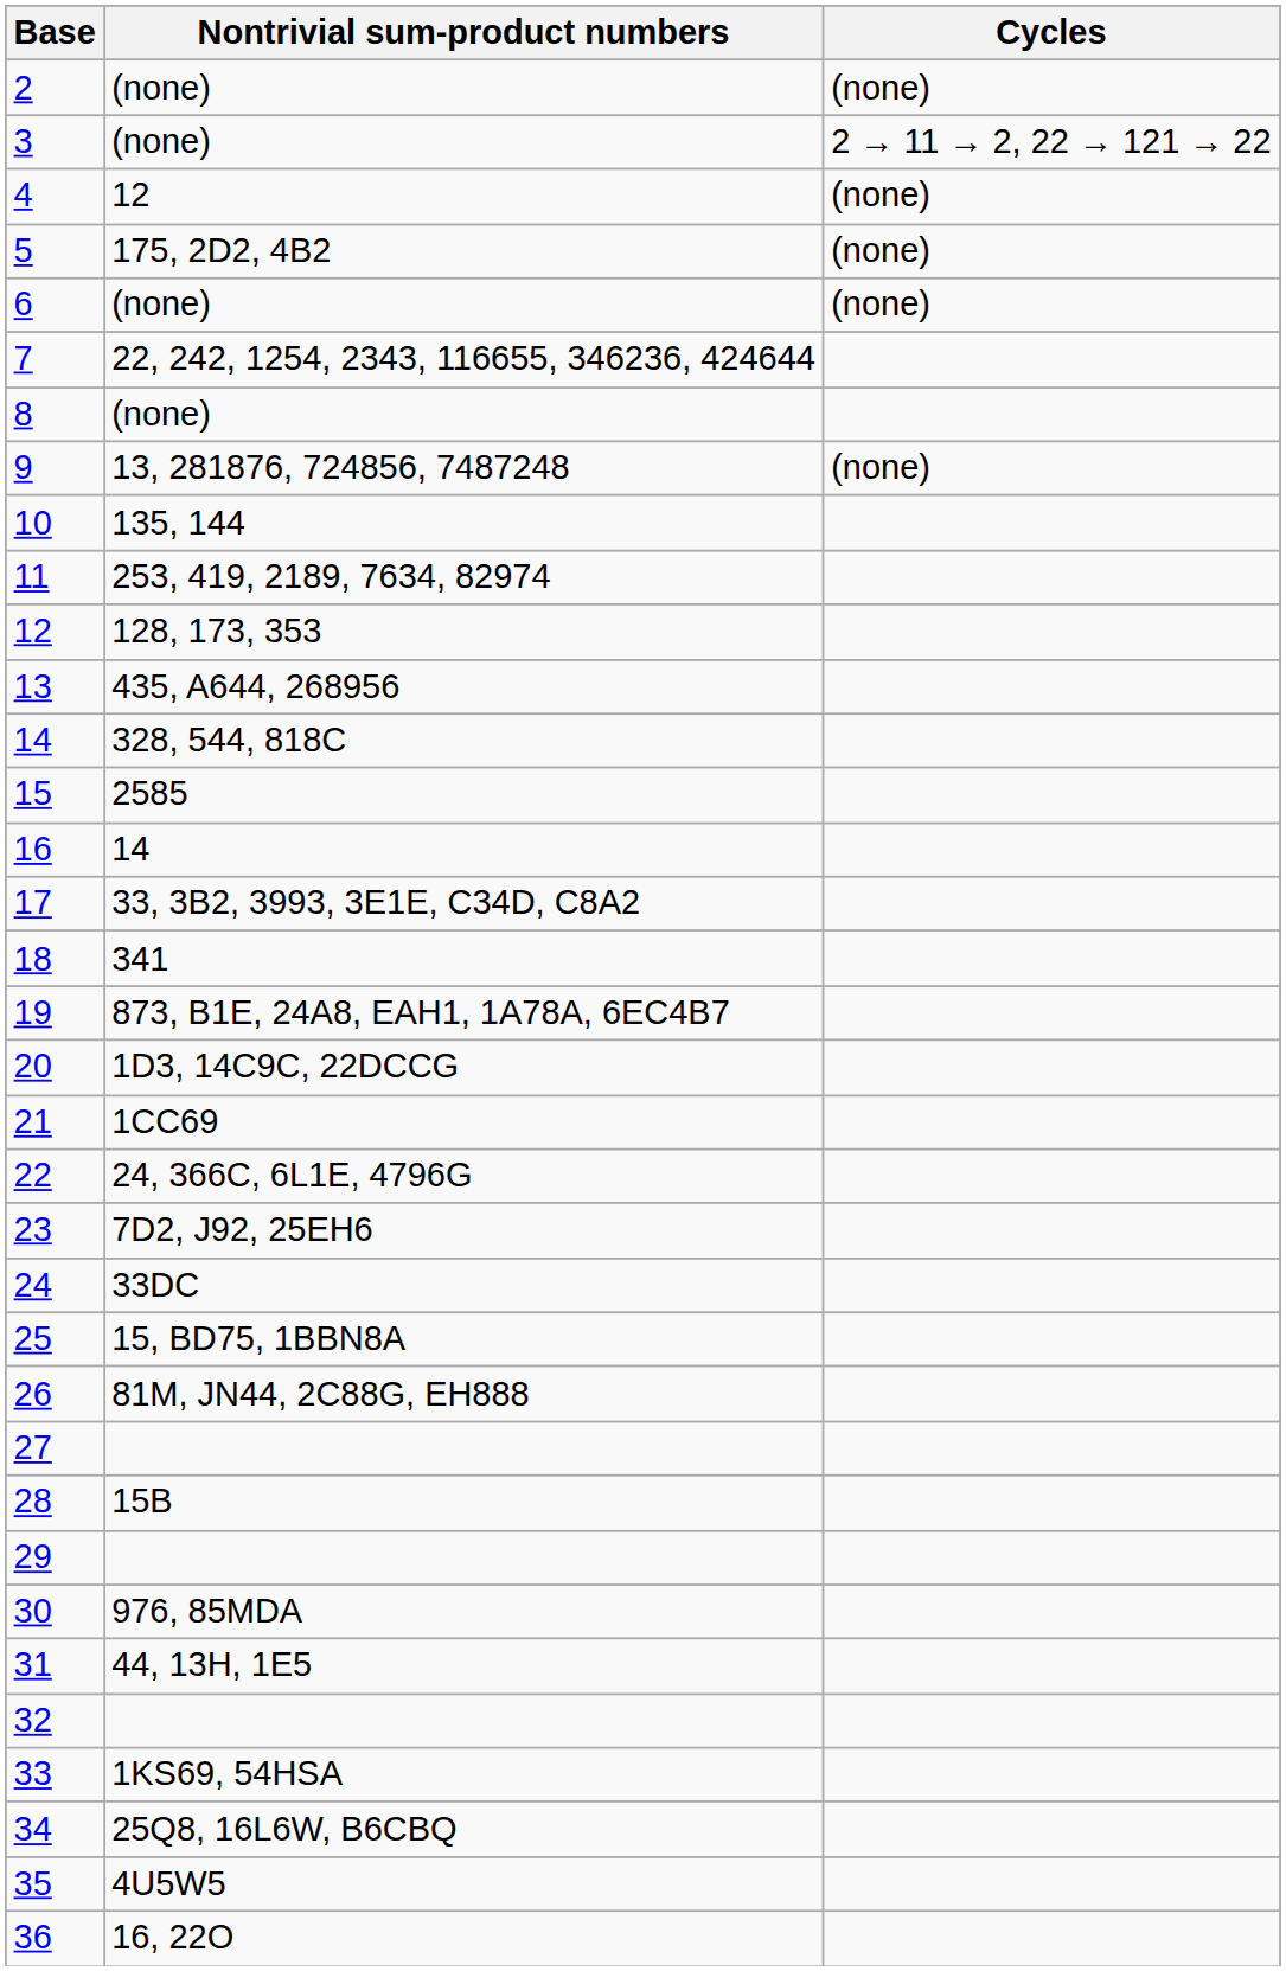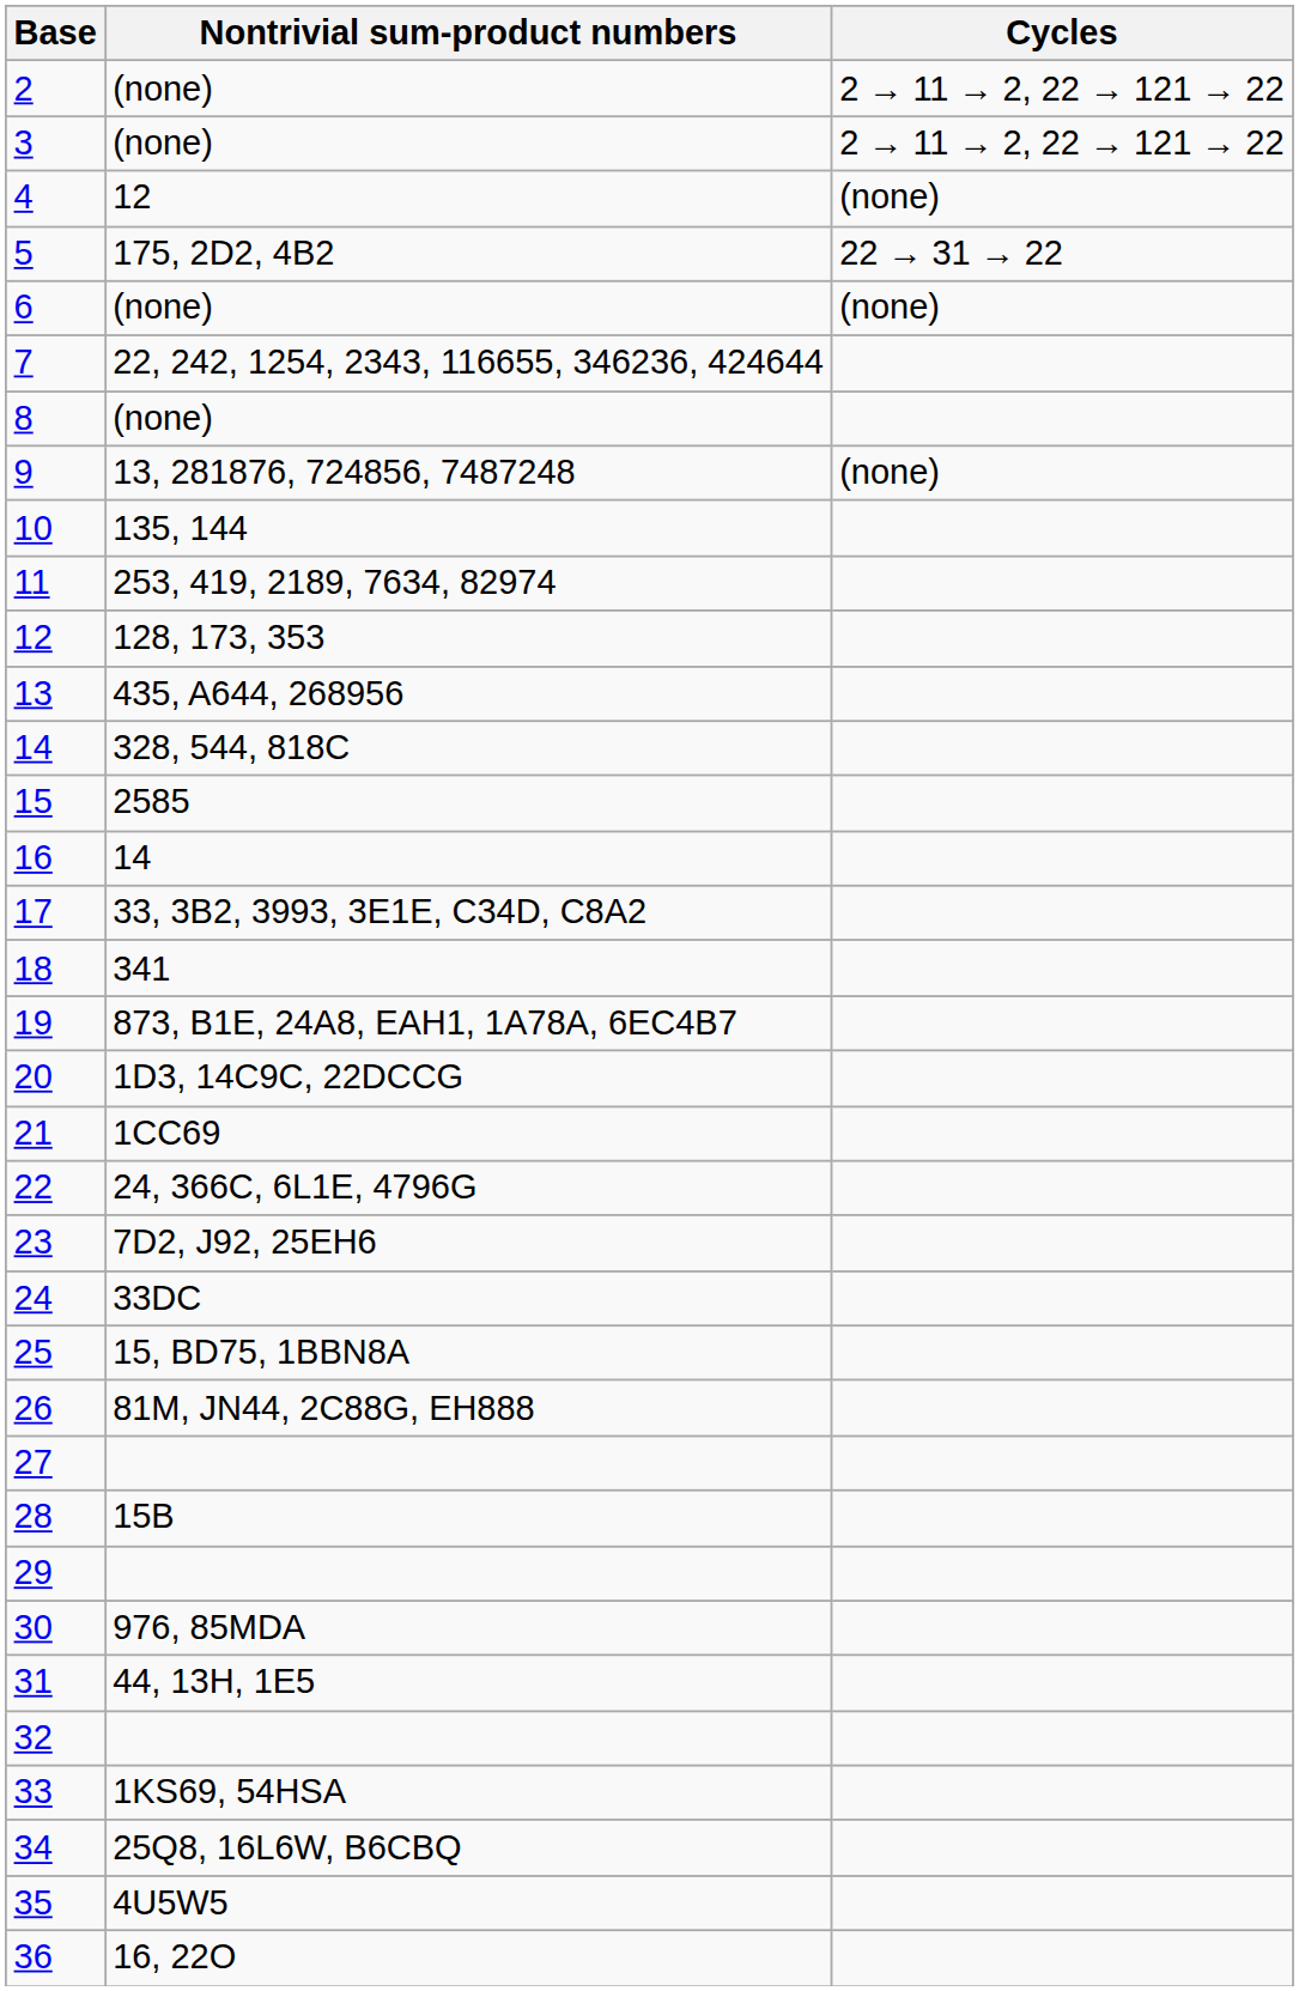2 | Cycles: (none) -> 2 → 11 → 2, 22 → 121 → 22
5 | Cycles: (none) -> 22 → 31 → 22
